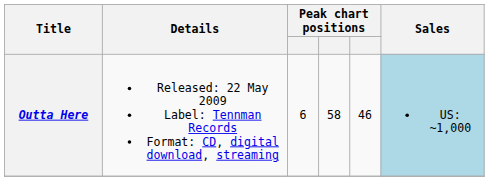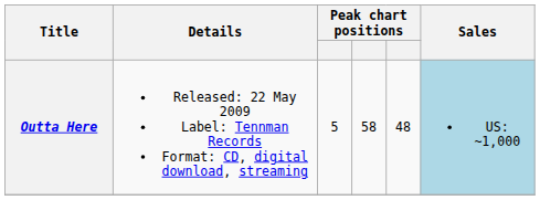Outta Here | column 3: 6 -> 5
Outta Here | column 5: 46 -> 48
